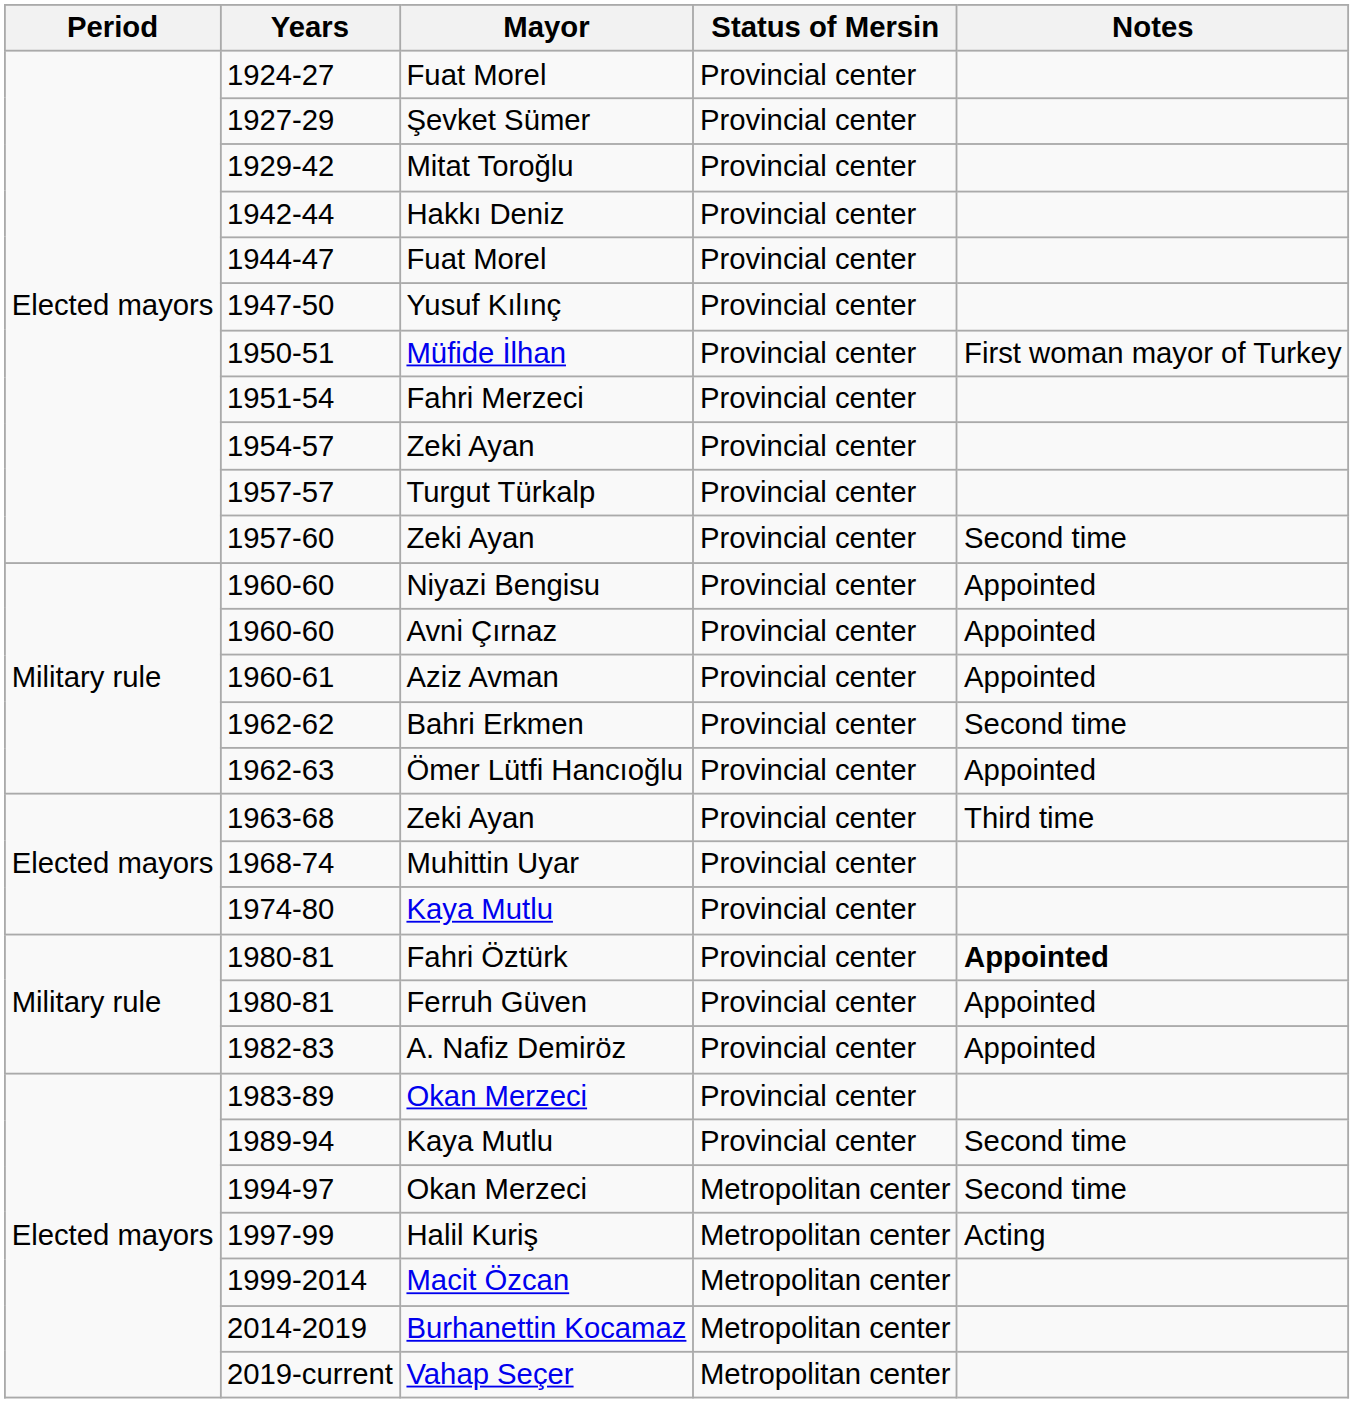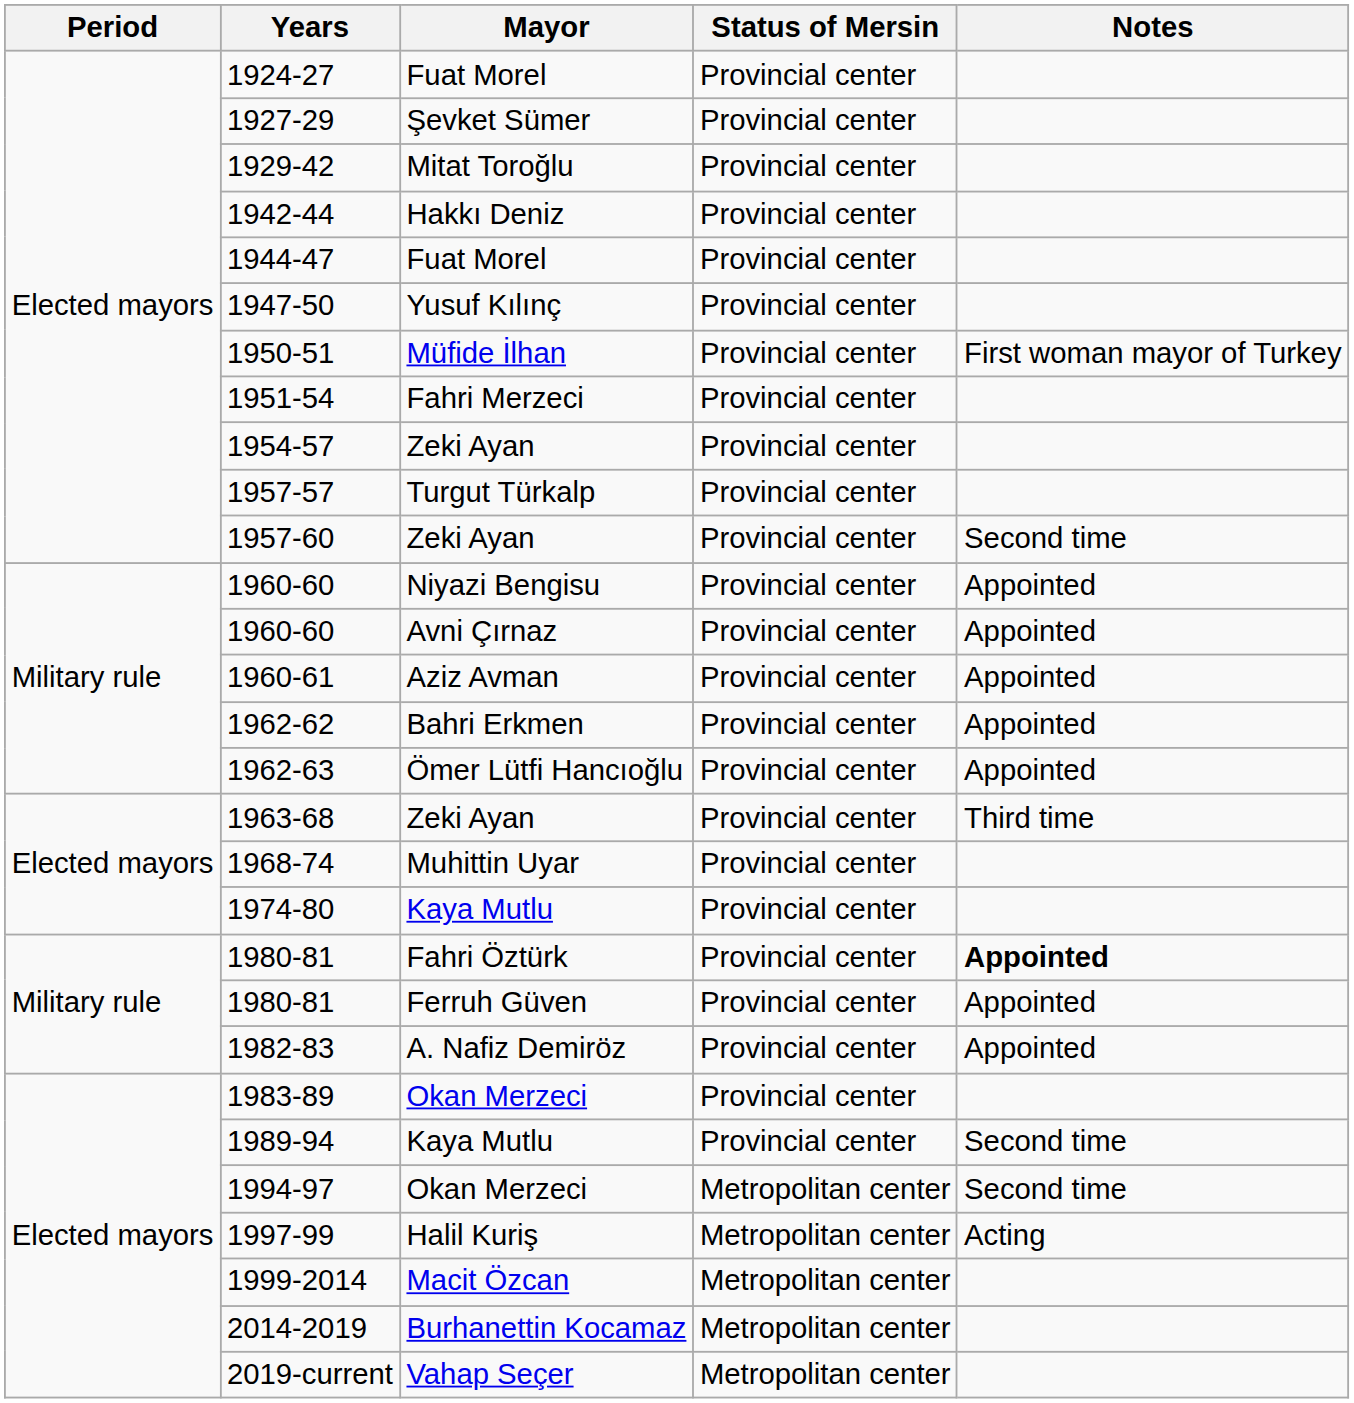1962-62 | Notes: Second time -> Appointed
